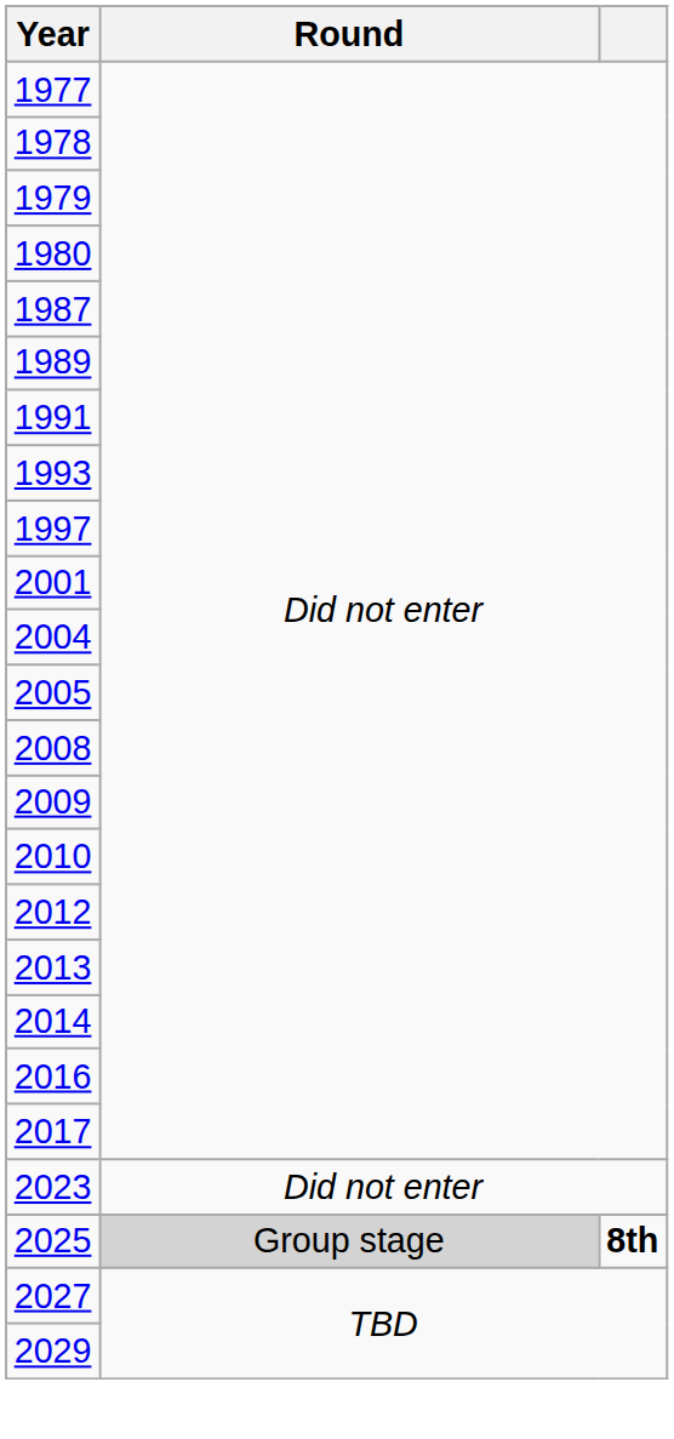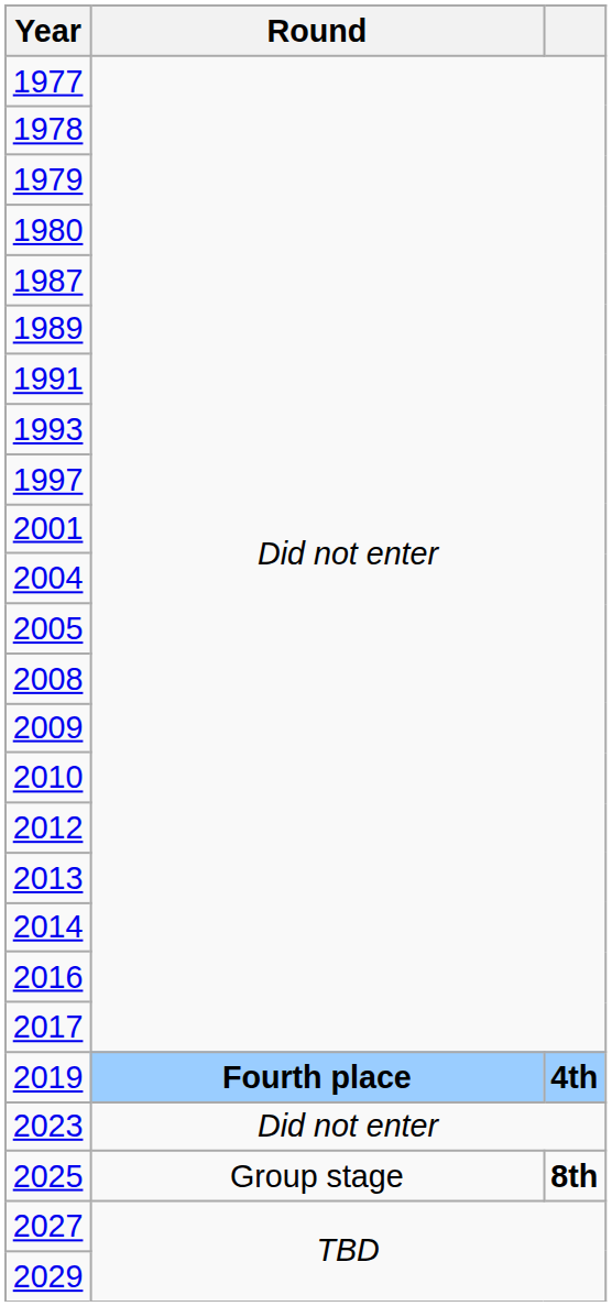+ row: 2019 | Fourth place | 4th
2025 | Round: lightgrey background -> no background
